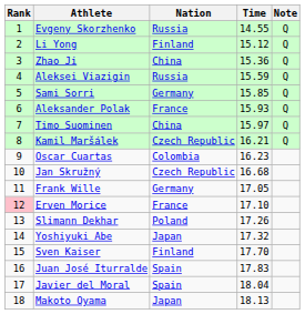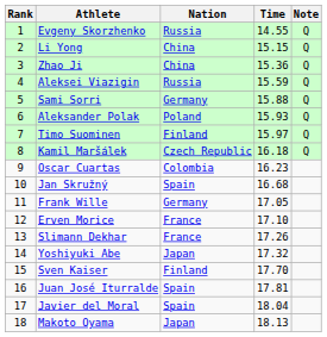Li Yong | Nation: Finland -> China
Li Yong | Time: 15.12 -> 15.15
Sami Sorri | Time: 15.85 -> 15.88
Aleksander Polak | Nation: France -> Poland
Timo Suominen | Nation: China -> Finland
Kamil Maršálek | Time: 16.21 -> 16.18
Jan Skružný | Nation: Czech Republic -> Spain
Erven Morice | Rank: pink background -> no background
Slimann Dekhar | Nation: Poland -> France
Juan José Iturralde | Time: 17.83 -> 17.81
